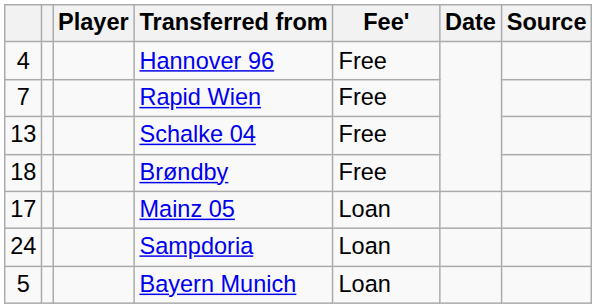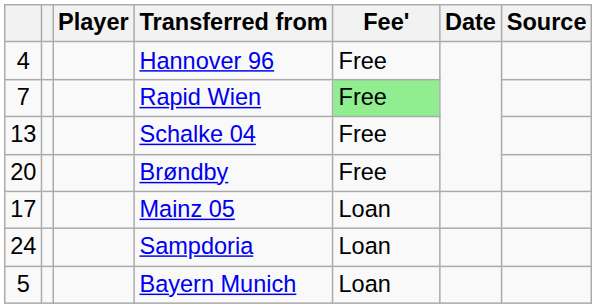Rapid Wien | Fee': no background -> lightgreen background
Brøndby | column 1: 18 -> 20
